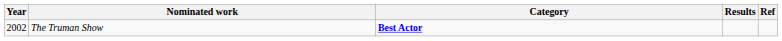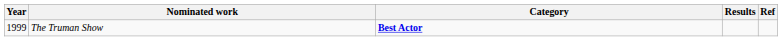The Truman Show | Year: 2002 -> 1999
